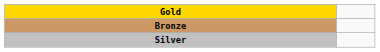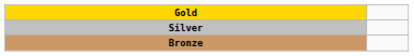rows swapped: Silver <-> Bronze
